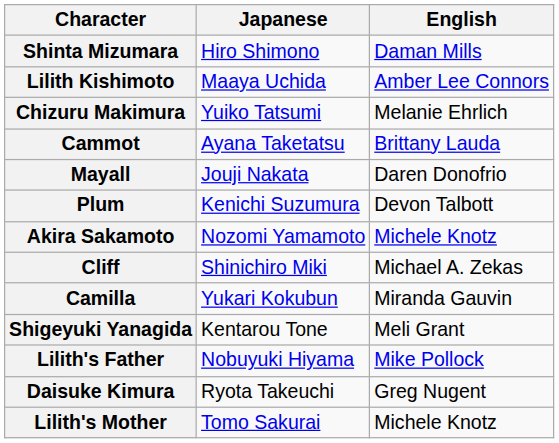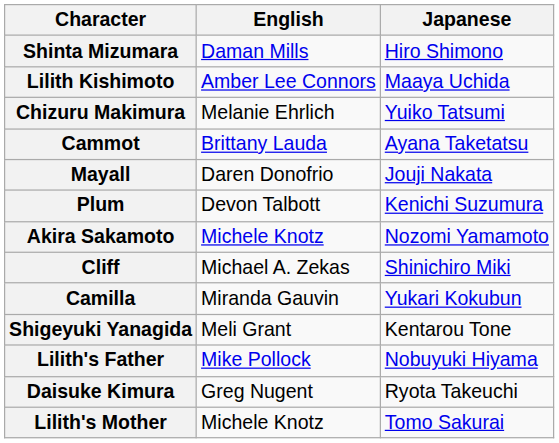columns swapped: Japanese <-> English
